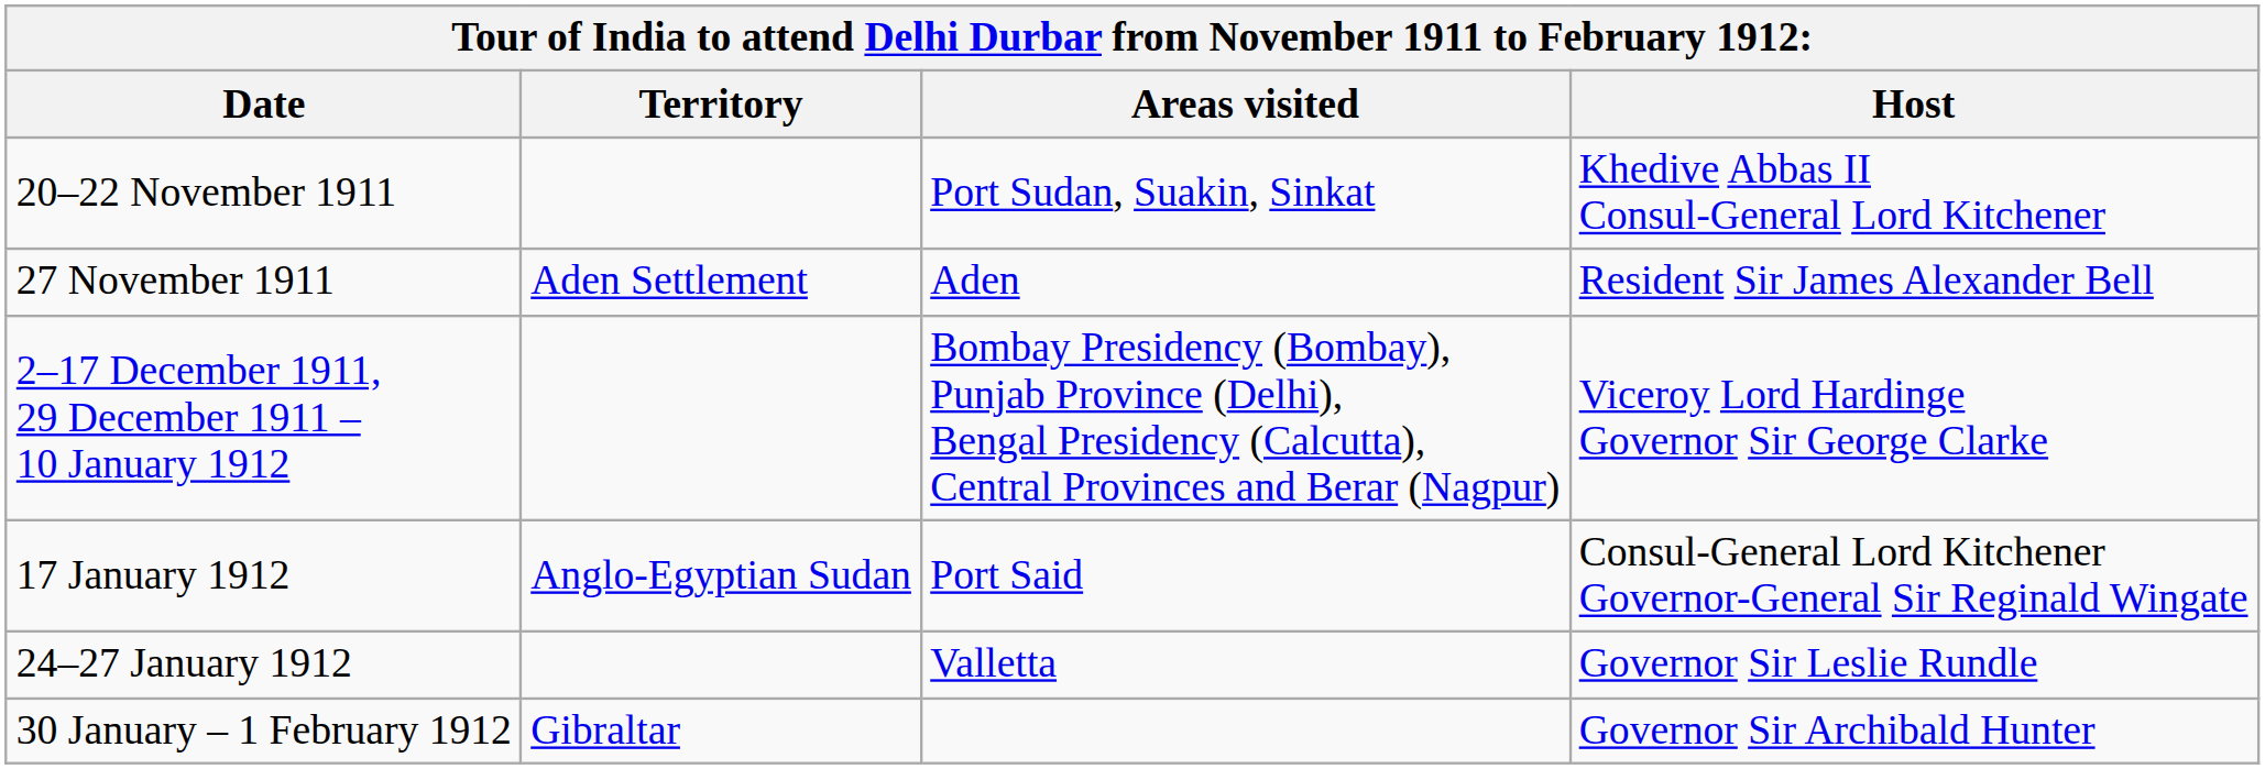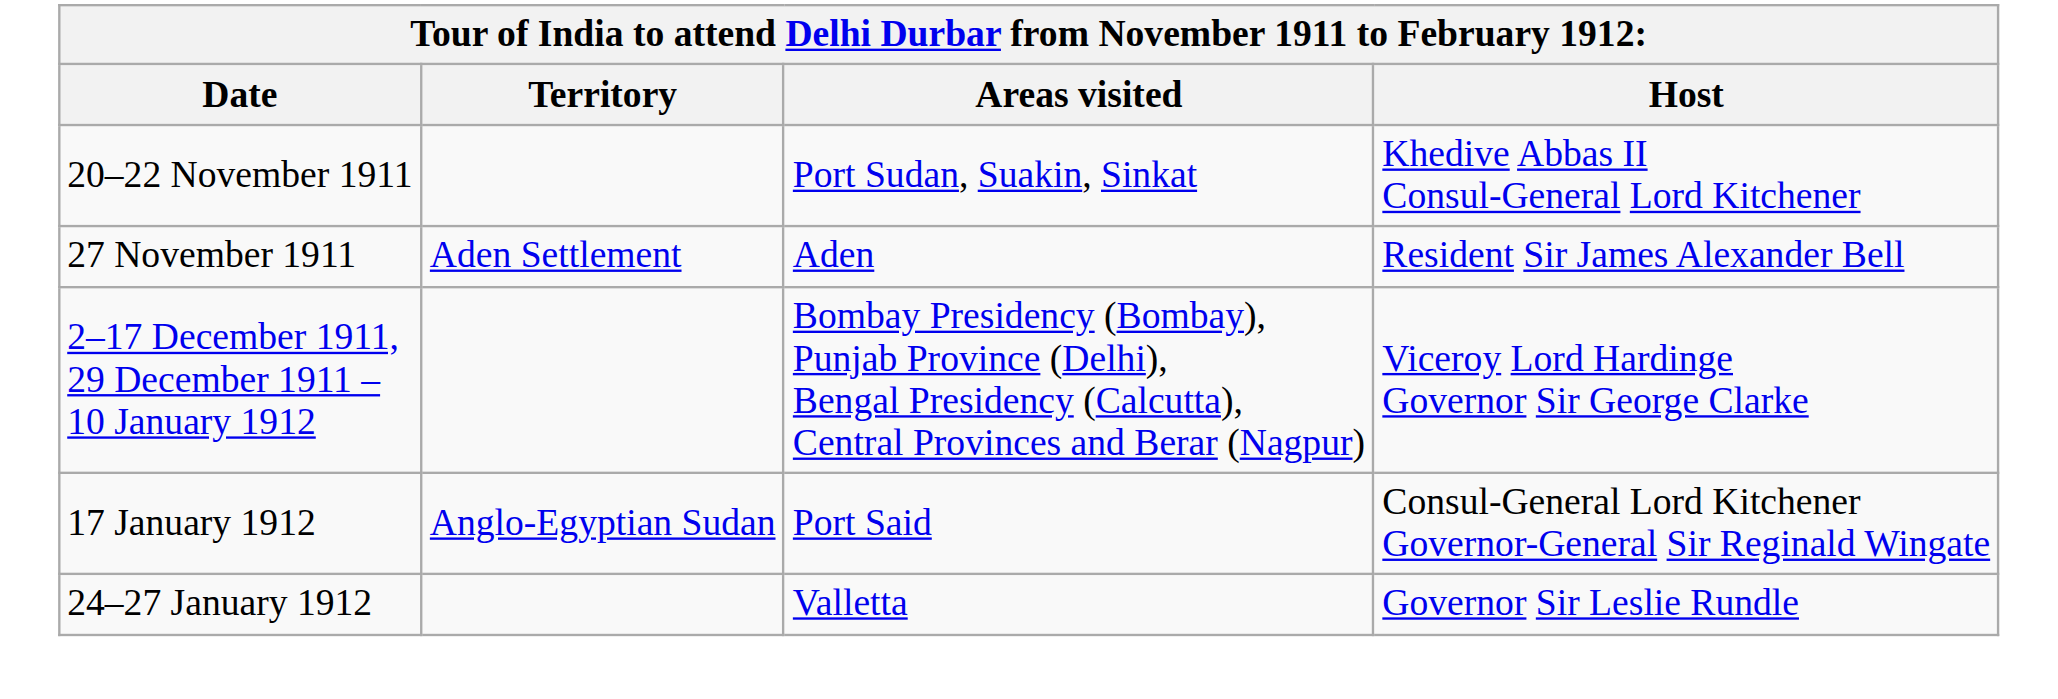- row: 30 January – 1 February 1912 | Gibraltar | Governor Sir Archibald Hunter
